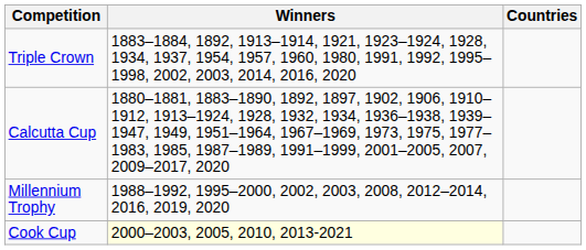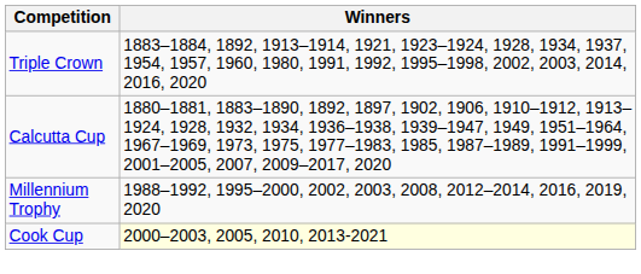- column: Countries
